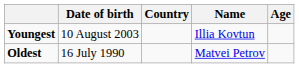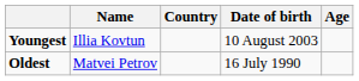columns swapped: Name <-> Date of birth
